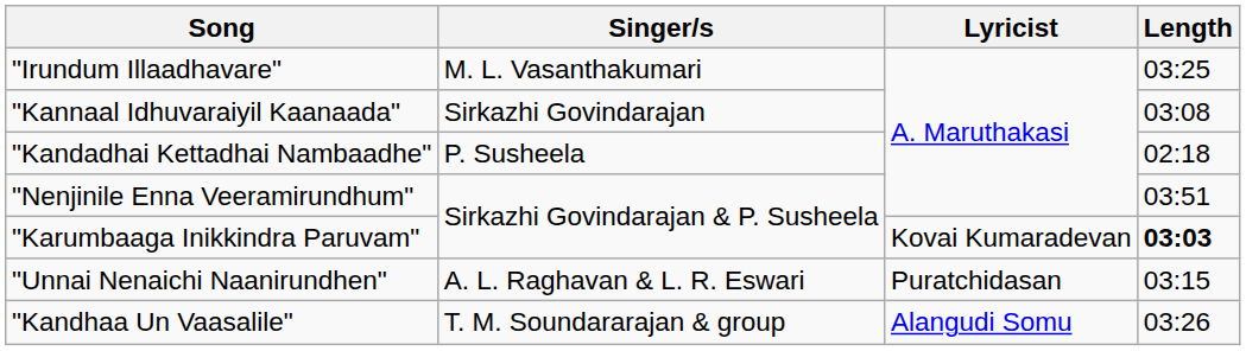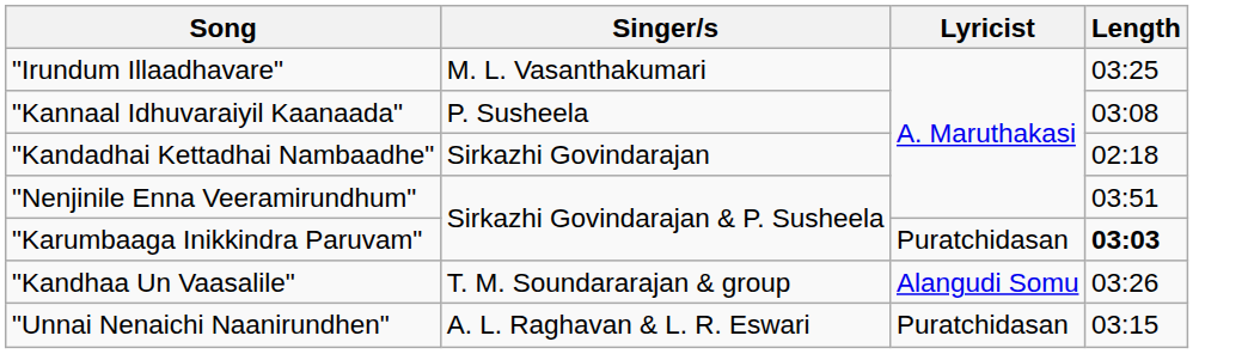"Kannaal Idhuvaraiyil Kaanaada" | Singer/s: Sirkazhi Govindarajan -> P. Susheela
"Kandadhai Kettadhai Nambaadhe" | Singer/s: P. Susheela -> Sirkazhi Govindarajan
"Karumbaaga Inikkindra Paruvam" | Lyricist: Kovai Kumaradevan -> Puratchidasan
rows swapped: "Kandhaa Un Vaasalile" <-> "Unnai Nenaichi Naanirundhen"
